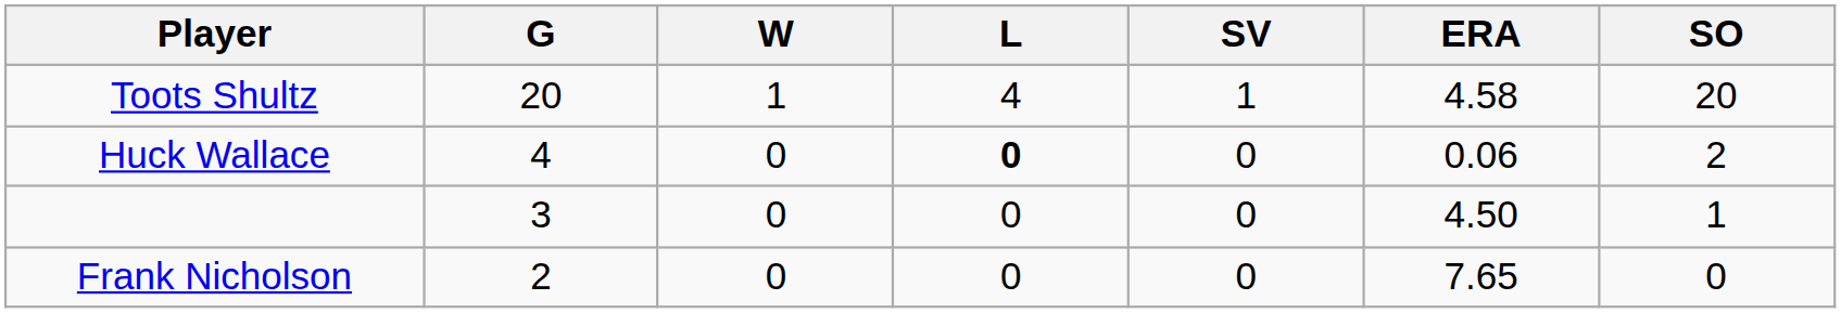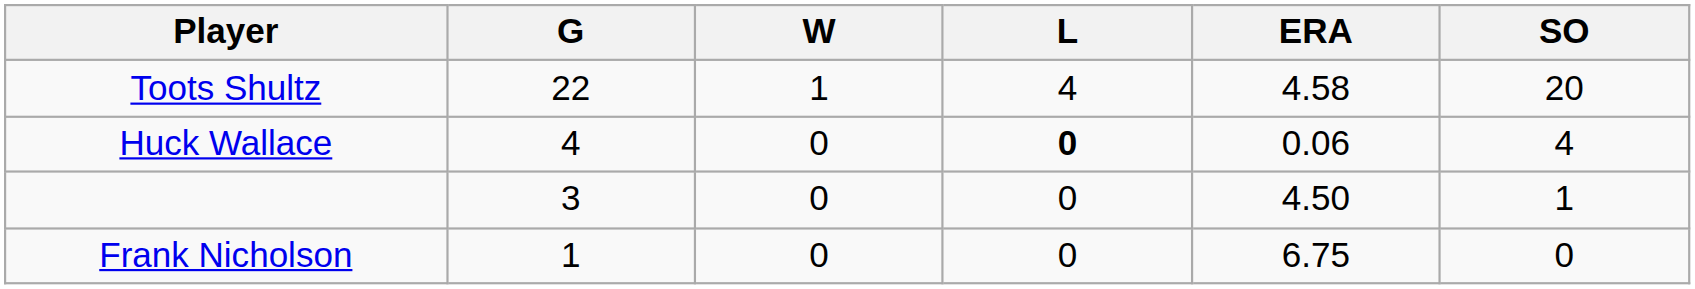- column: SV | 1 | 0 | 0 | 0
Toots Shultz | G: 20 -> 22
Huck Wallace | SO: 2 -> 4
Frank Nicholson | G: 2 -> 1
Frank Nicholson | ERA: 7.65 -> 6.75
